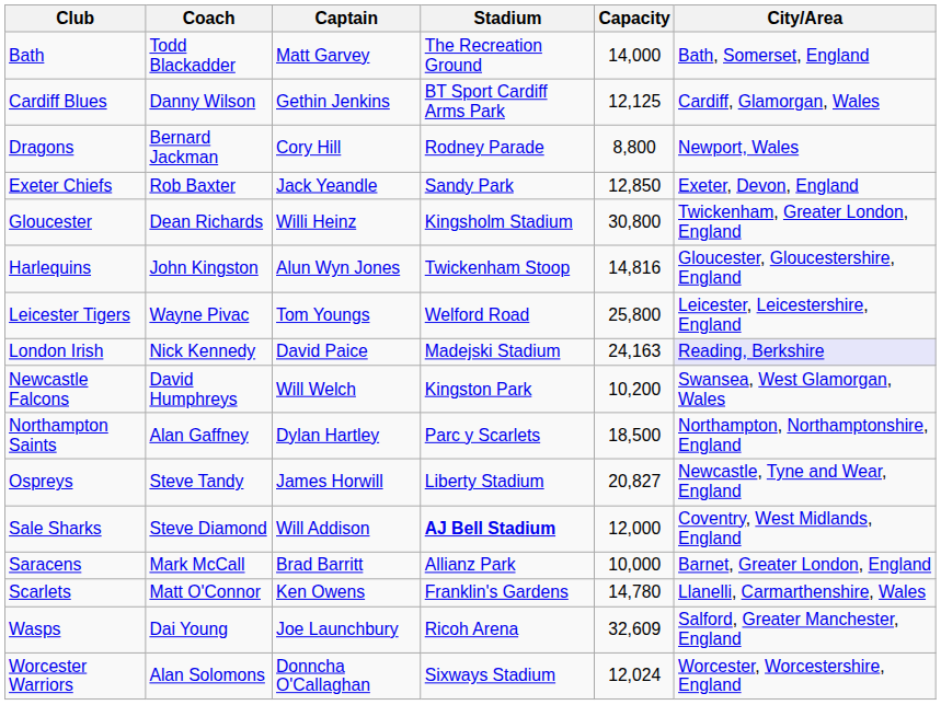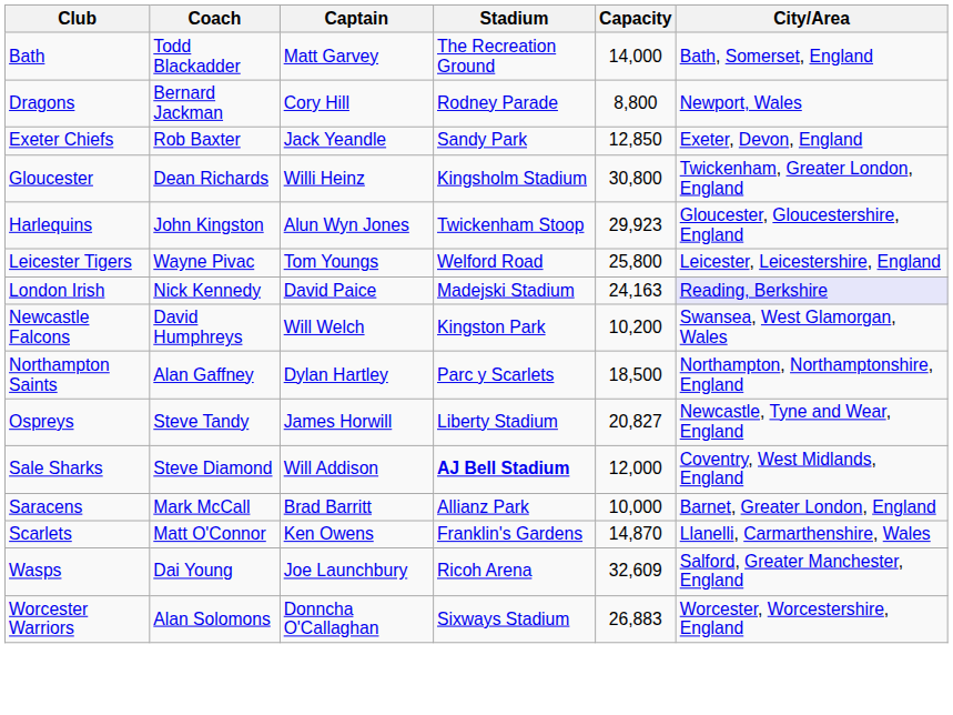- row: Cardiff Blues | Danny Wilson | Gethin Jenkins | BT Sport Cardiff Arms Park | 12,125 | Cardiff, Glamorgan, Wales
Harlequins | Capacity: 14,816 -> 29,923
Scarlets | Capacity: 14,780 -> 14,870
Worcester Warriors | Capacity: 12,024 -> 26,883
